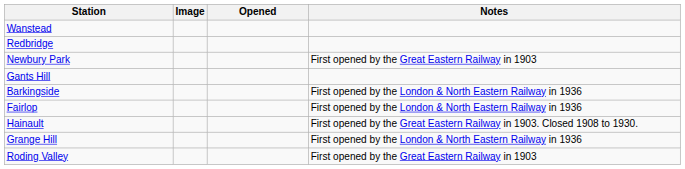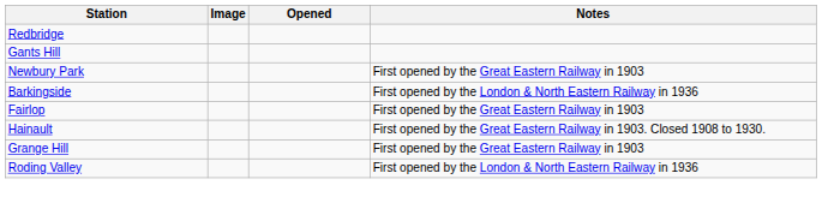- row: Wanstead
rows swapped: Gants Hill <-> Newbury Park
Fairlop | Notes: First opened by the London & North Eastern Railway in 1936 -> First opened by the Great Eastern Railway in 1903
Grange Hill | Notes: First opened by the London & North Eastern Railway in 1936 -> First opened by the Great Eastern Railway in 1903
Roding Valley | Notes: First opened by the Great Eastern Railway in 1903 -> First opened by the London & North Eastern Railway in 1936
